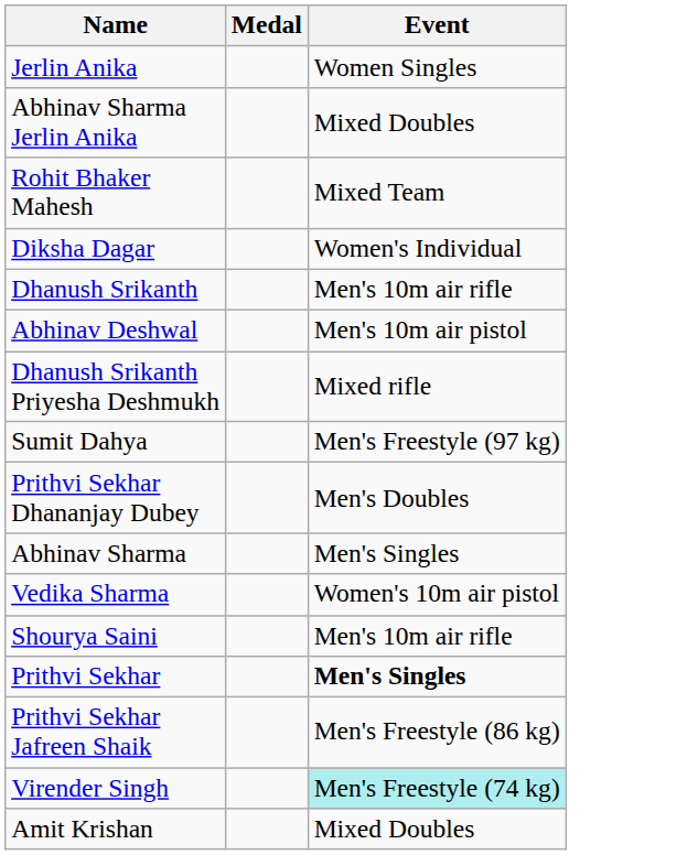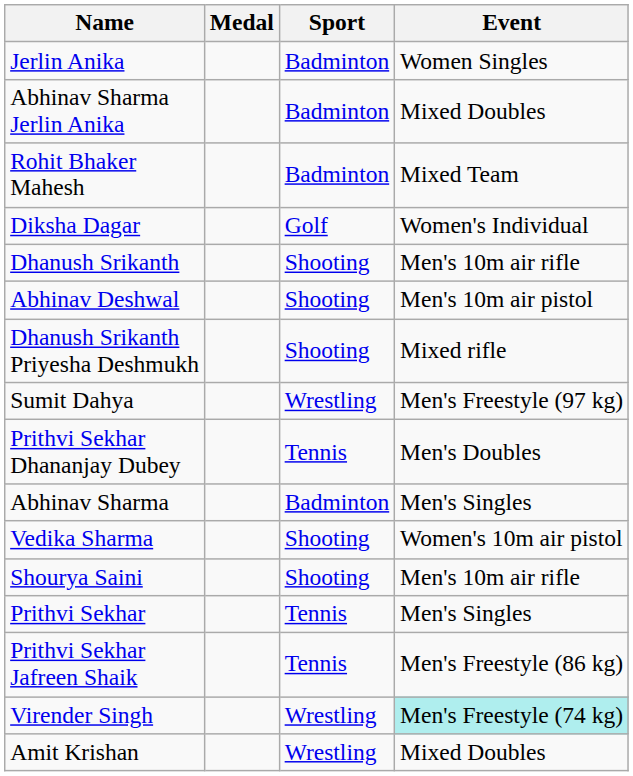+ column: Sport | Badminton | Badminton | Badminton | Golf | Shooting | Shooting | Shooting | Wrestling | Tennis | Badminton | Shooting | Shooting | Tennis | Tennis | Wrestling | Wrestling
Prithvi Sekhar | Event: bold -> normal
